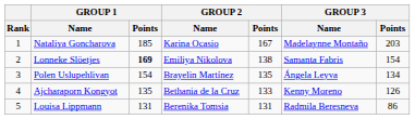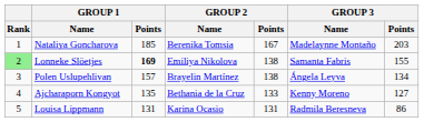Nataliya Goncharova | GROUP 2 / Name: Karina Ocasio -> Berenika Tomsia
Lonneke Slöetjes | Rank: no background -> lightgreen background
Lonneke Slöetjes | GROUP 3 / Points: 154 -> 155
Polen Uslupehlivan | GROUP 1 / Points: 154 -> 157
Polen Uslupehlivan | GROUP 2 / Points: 135 -> 138
Ajcharaporn Kongyot | GROUP 3 / Points: 126 -> 127
Louisa Lippmann | GROUP 2 / Name: Berenika Tomsia -> Karina Ocasio
